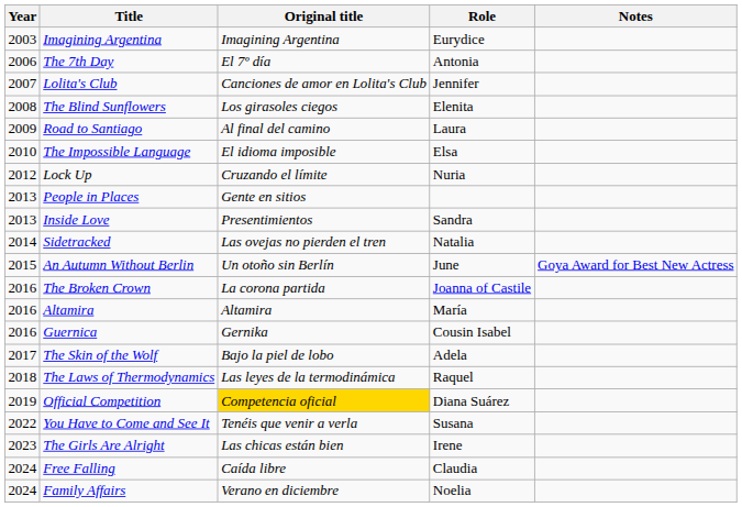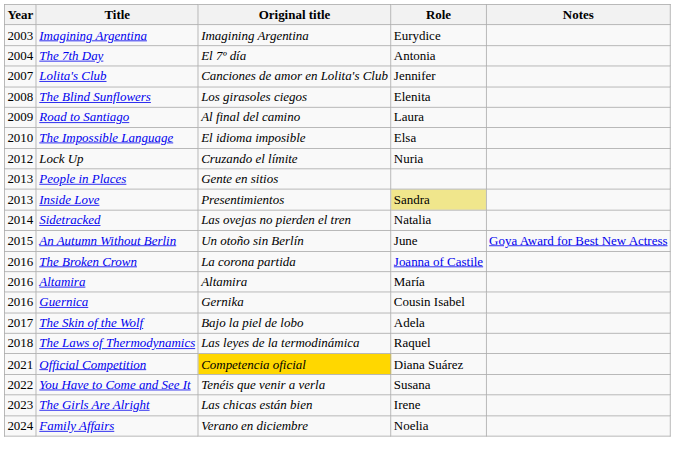The 7th Day | Year: 2006 -> 2004
Inside Love | Role: no background -> khaki background
Official Competition | Year: 2019 -> 2021
- row: 2024 | Free Falling | Caída libre | Claudia
